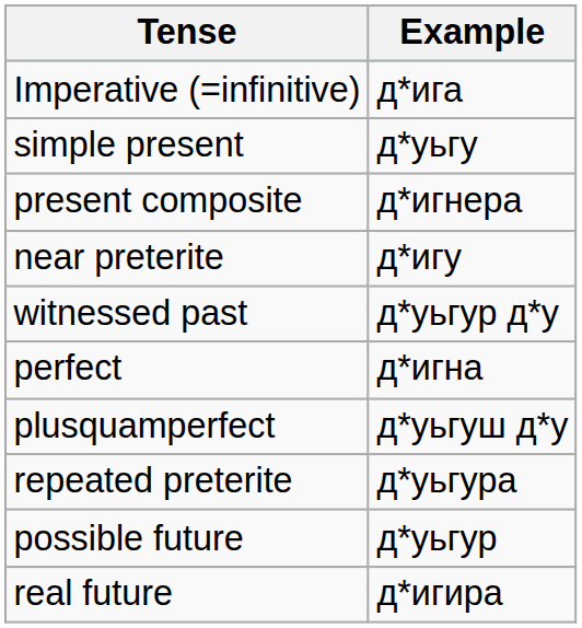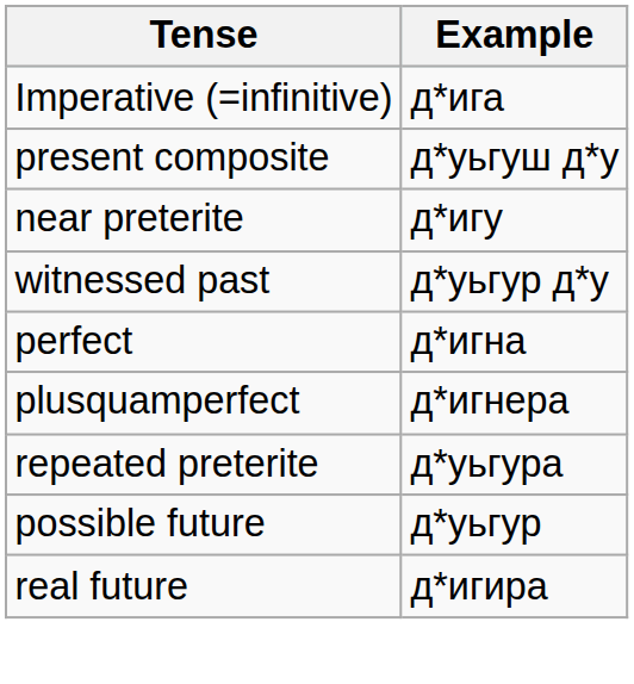- row: simple present | д*уьгу
present composite | Example: д*игнера -> д*уьгуш д*у
plusquamperfect | Example: д*уьгуш д*у -> д*игнера
